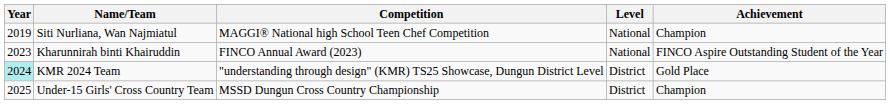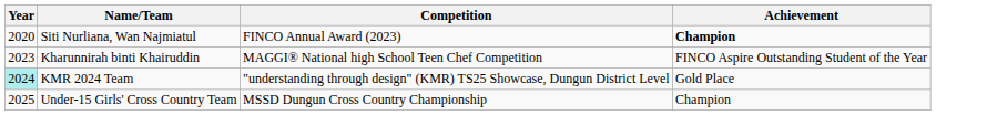- column: Level | National | National | District | District
Siti Nurliana, Wan Najmiatul | Year: 2019 -> 2020
Siti Nurliana, Wan Najmiatul | Competition: MAGGI® National high School Teen Chef Competition -> FINCO Annual Award (2023)
Siti Nurliana, Wan Najmiatul | Achievement: normal -> bold
Kharunnirah binti Khairuddin | Competition: FINCO Annual Award (2023) -> MAGGI® National high School Teen Chef Competition
